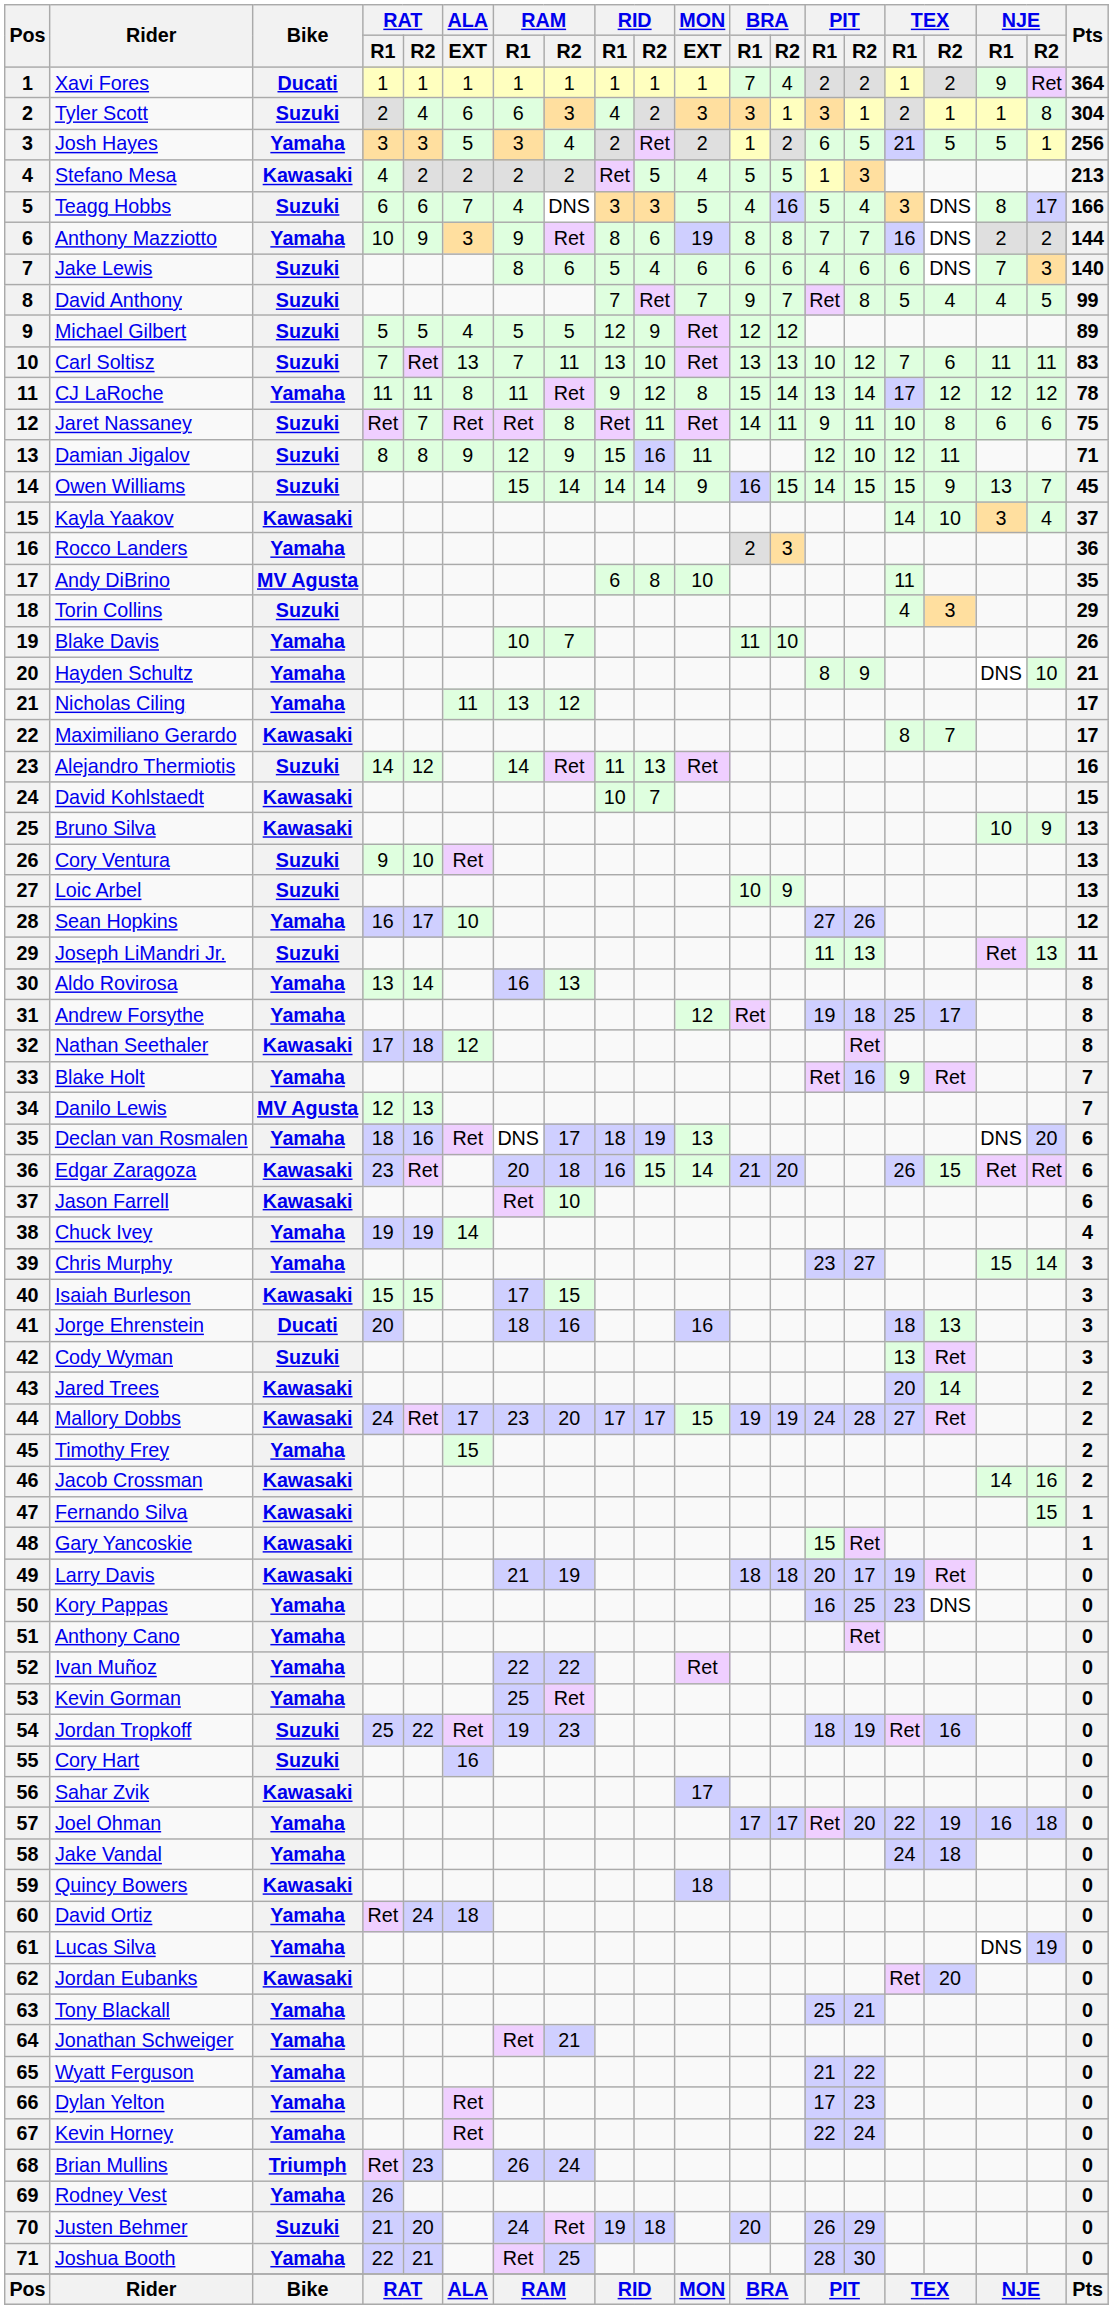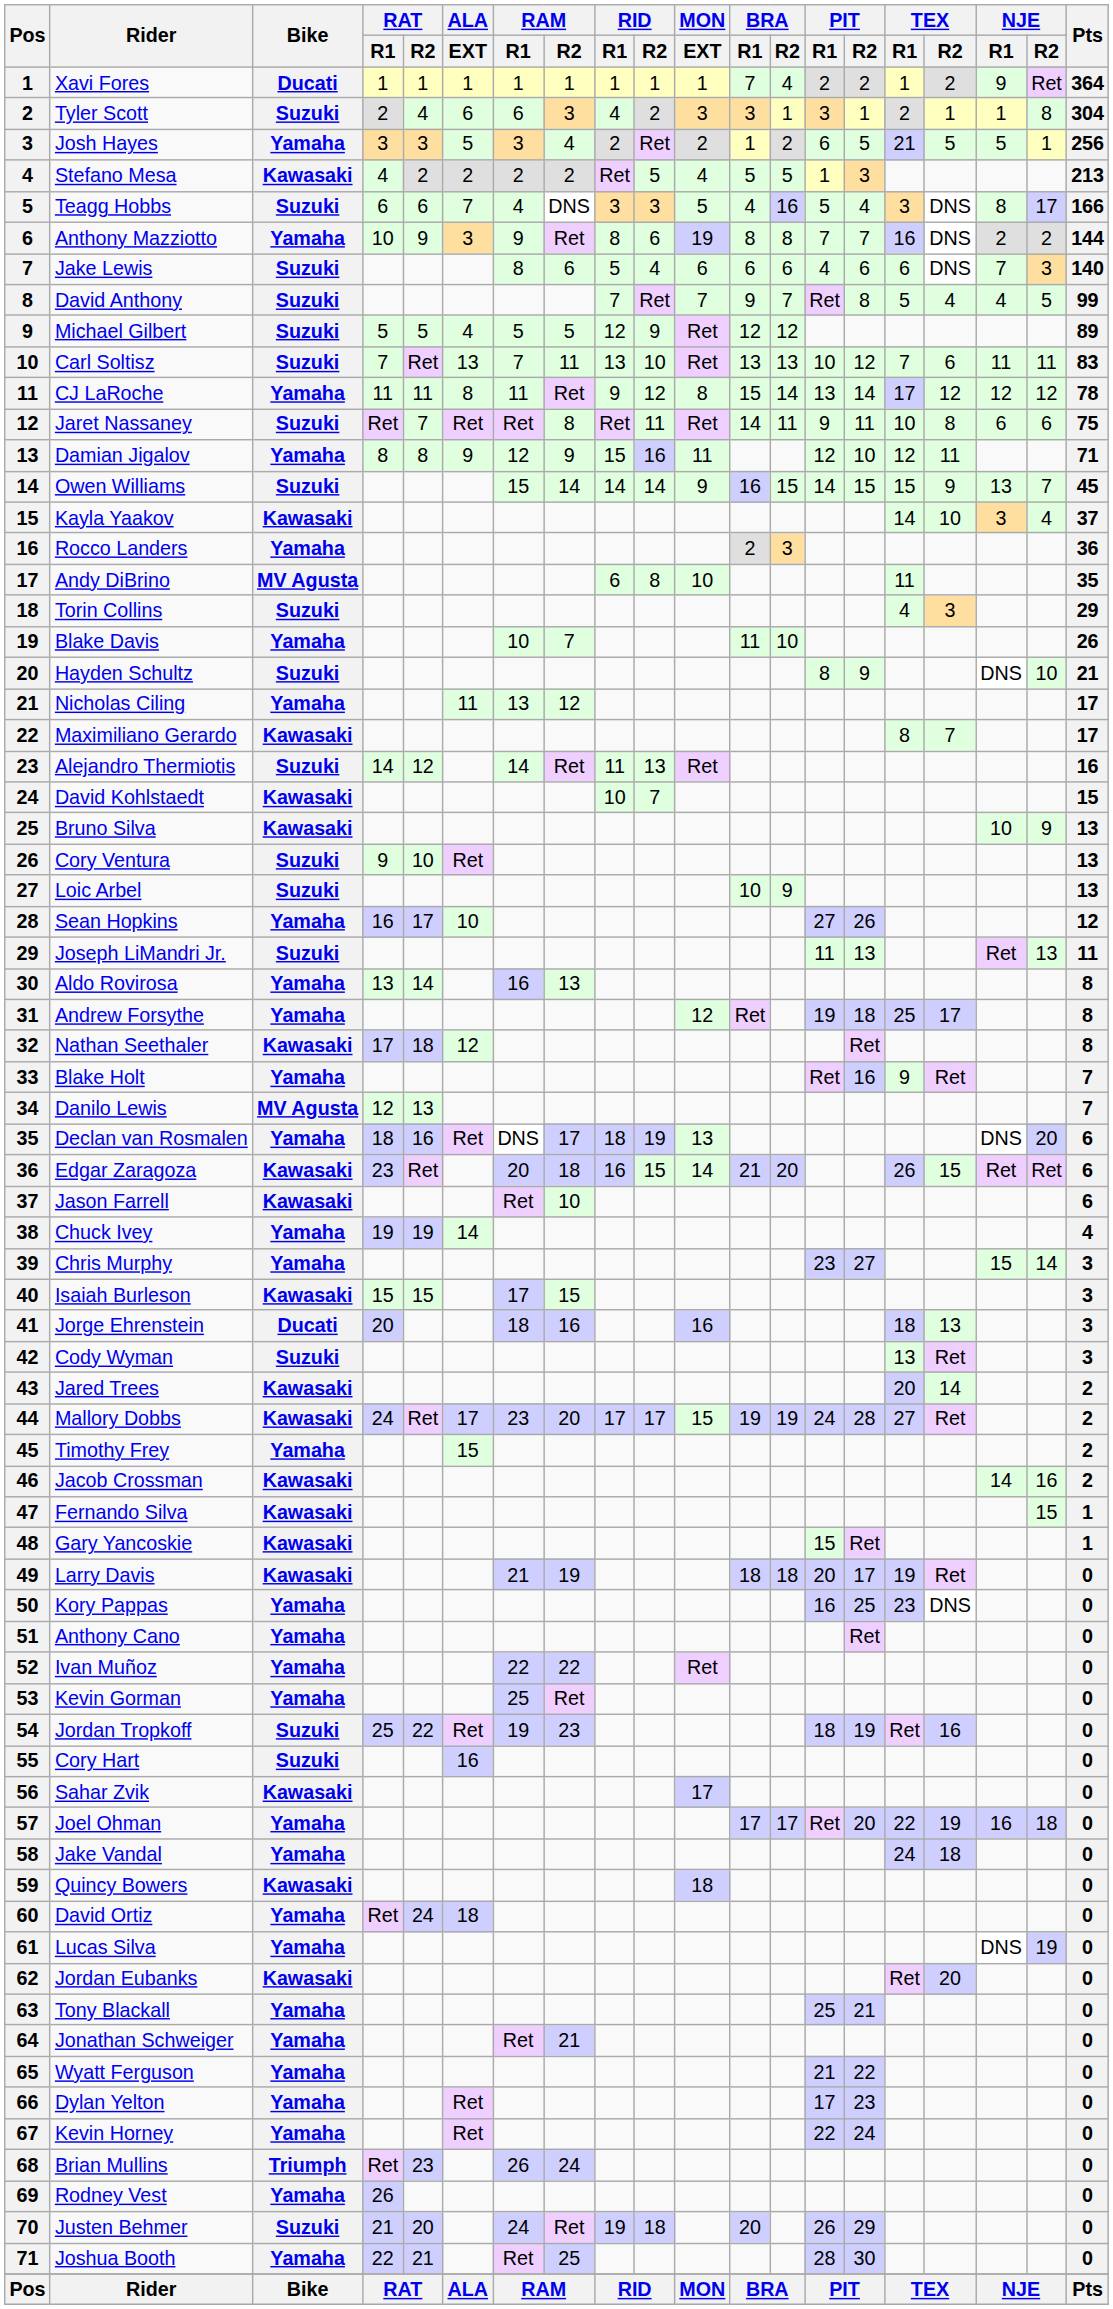Damian Jigalov | Bike: Suzuki -> Yamaha
Hayden Schultz | Bike: Yamaha -> Suzuki
